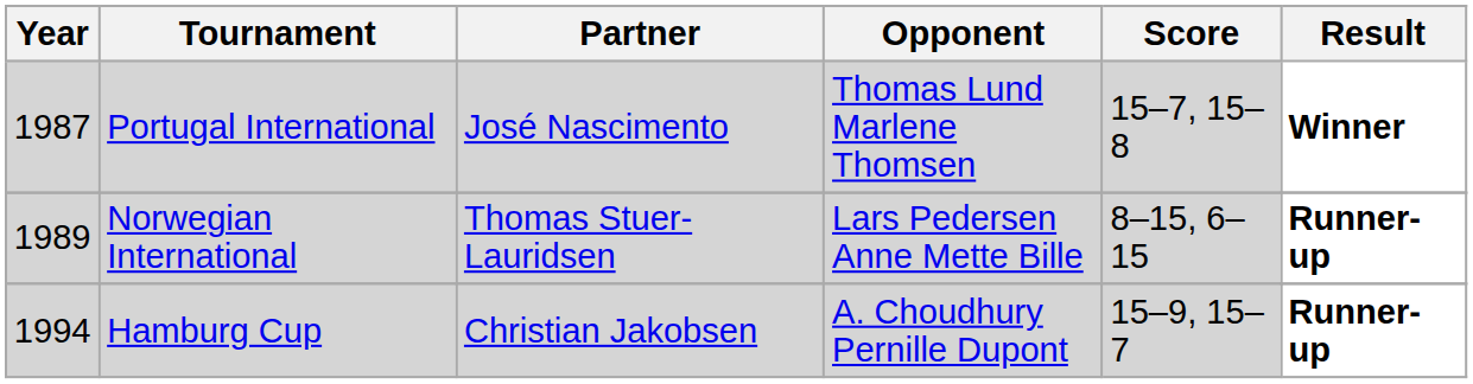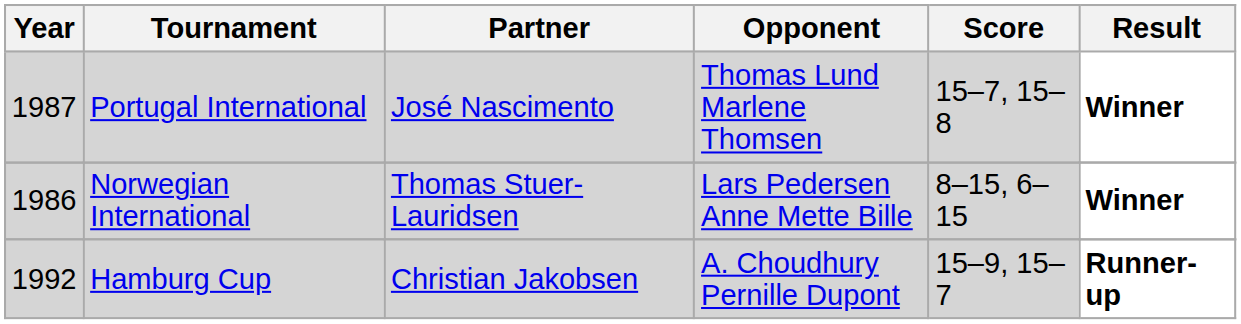Norwegian International | Year: 1989 -> 1986
Norwegian International | Result: Runner-up -> Winner
Hamburg Cup | Year: 1994 -> 1992
